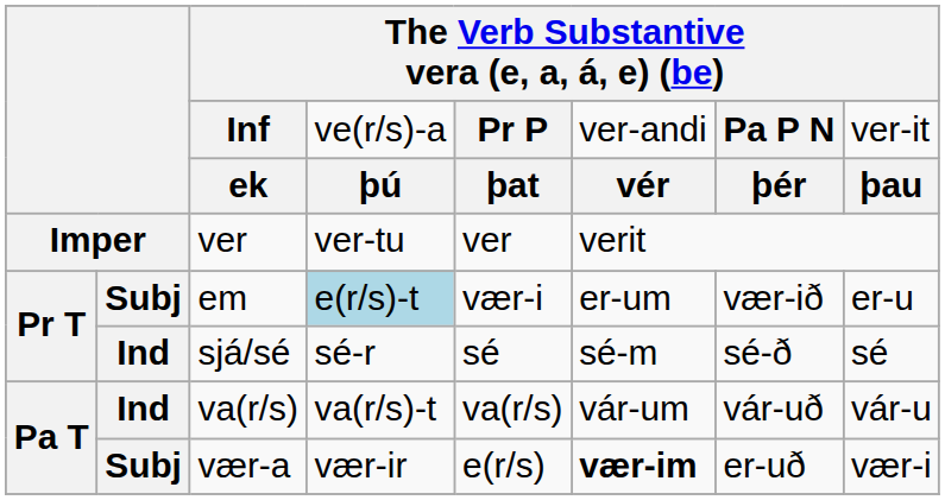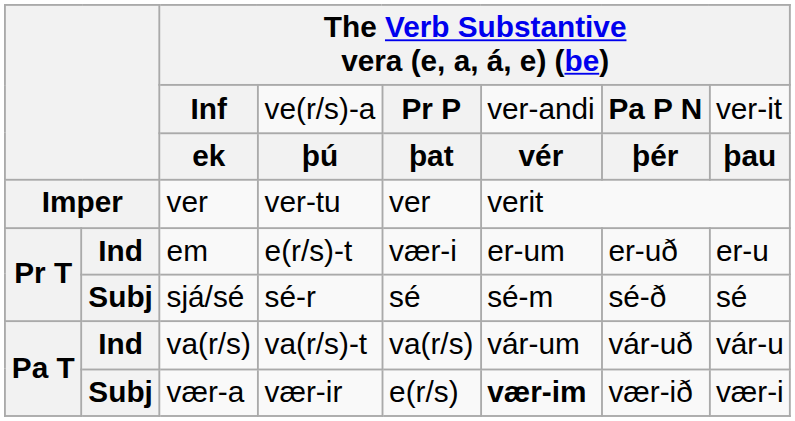em | column 2: Subj -> Ind
em | column 4: lightblue background -> no background
em | column 7: vær-ið -> er-uð
sjá/sé | column 2: Ind -> Subj
vær-a | column 7: er-uð -> vær-ið
